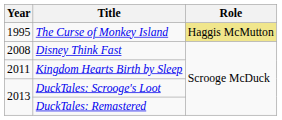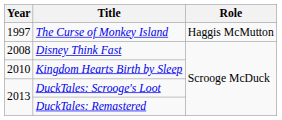The Curse of Monkey Island | Year: 1995 -> 1997
The Curse of Monkey Island | Role: khaki background -> no background
Kingdom Hearts Birth by Sleep | Year: 2011 -> 2010
